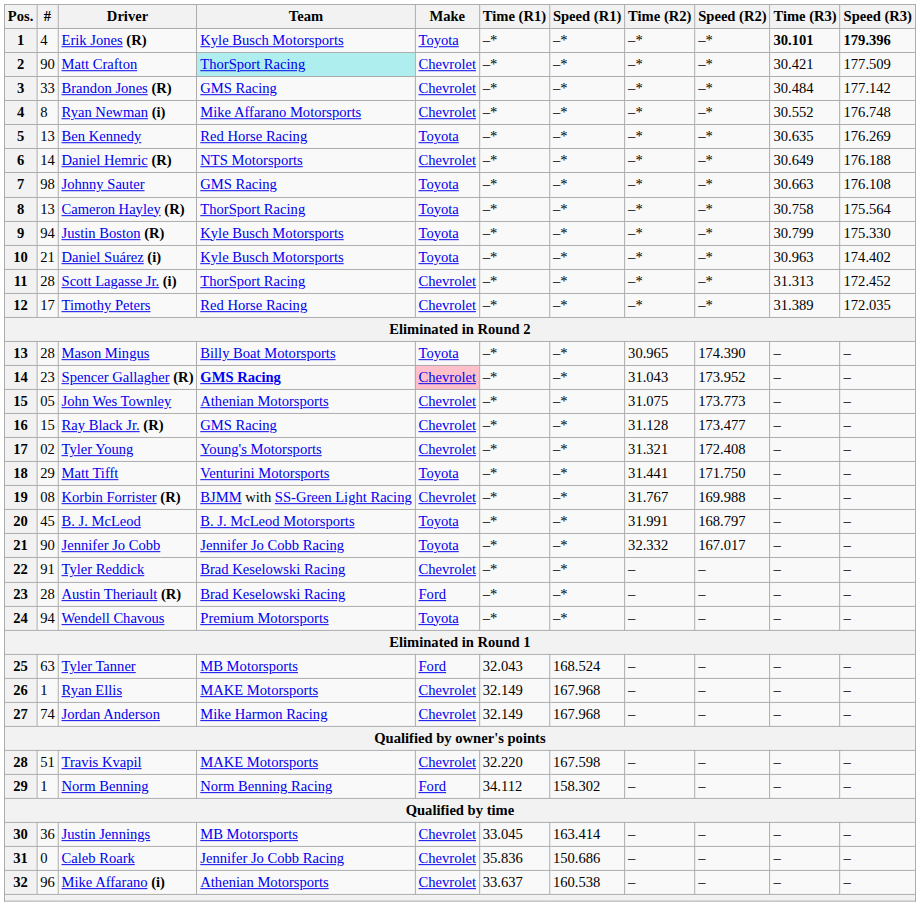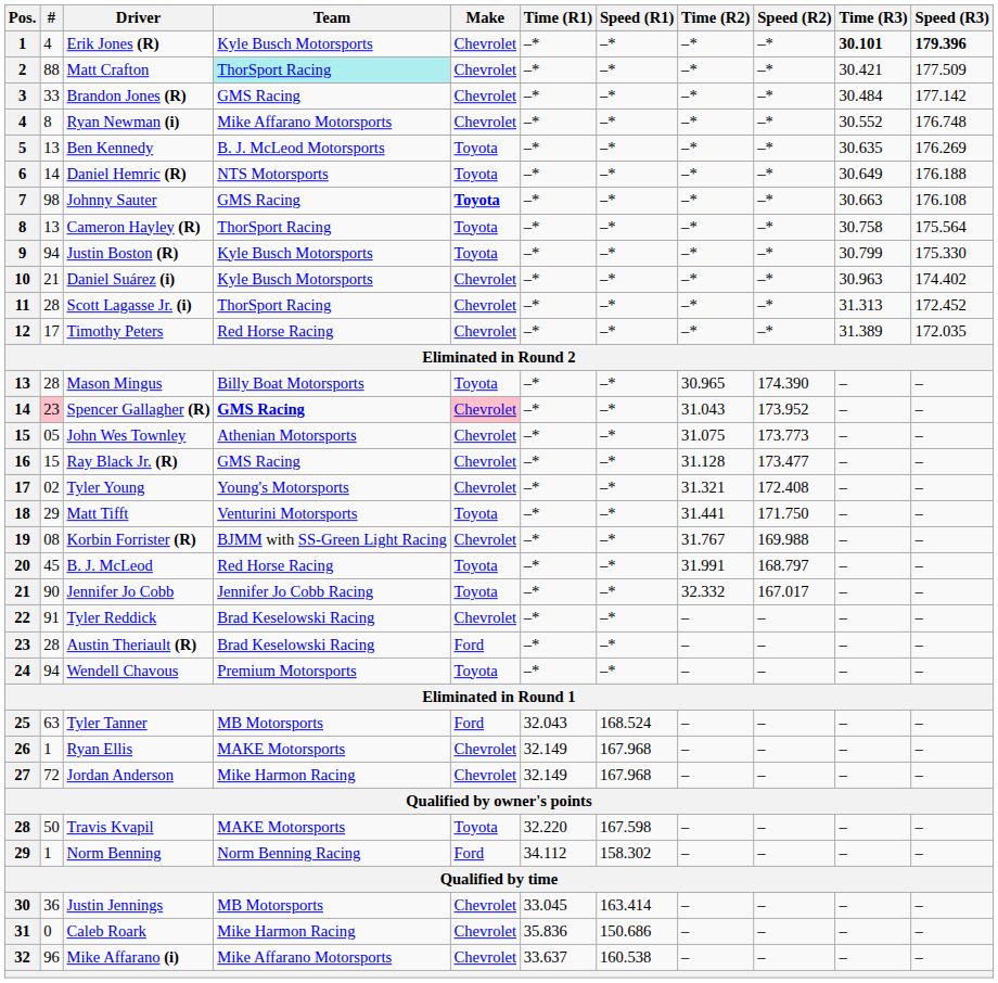Erik Jones (R) | Make: Toyota -> Chevrolet
Matt Crafton | #: 90 -> 88
Ben Kennedy | Team: Red Horse Racing -> B. J. McLeod Motorsports
Daniel Hemric (R) | Make: Chevrolet -> Toyota
Johnny Sauter | Make: normal -> bold
Daniel Suárez (i) | Make: Toyota -> Chevrolet
Spencer Gallagher (R) | #: no background -> pink background
B. J. McLeod | Team: B. J. McLeod Motorsports -> Red Horse Racing
Jordan Anderson | #: 74 -> 72
Travis Kvapil | #: 51 -> 50
Travis Kvapil | Make: Chevrolet -> Toyota
Caleb Roark | Team: Jennifer Jo Cobb Racing -> Mike Harmon Racing
Mike Affarano (i) | Team: Athenian Motorsports -> Mike Affarano Motorsports
